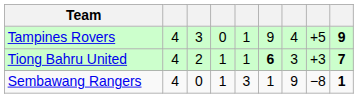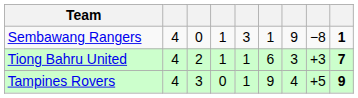rows swapped: Tampines Rovers <-> Sembawang Rangers
Tiong Bahru United | column 6: bold -> normal
